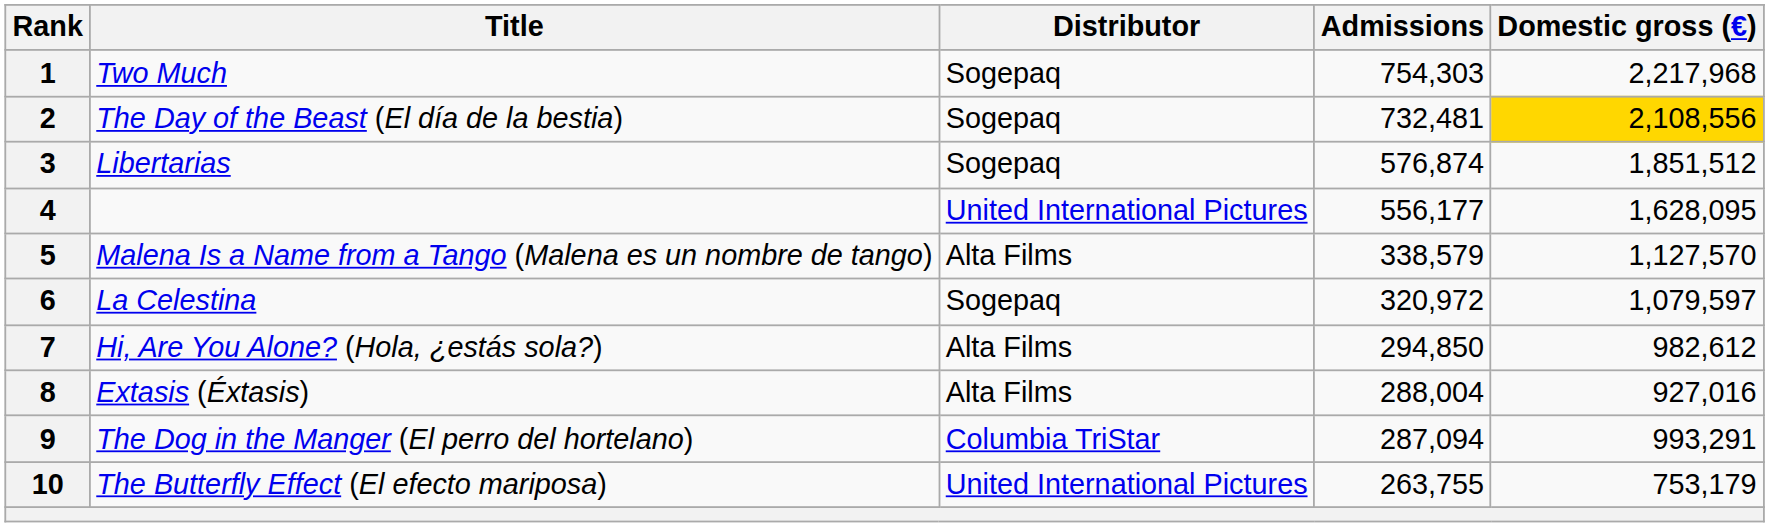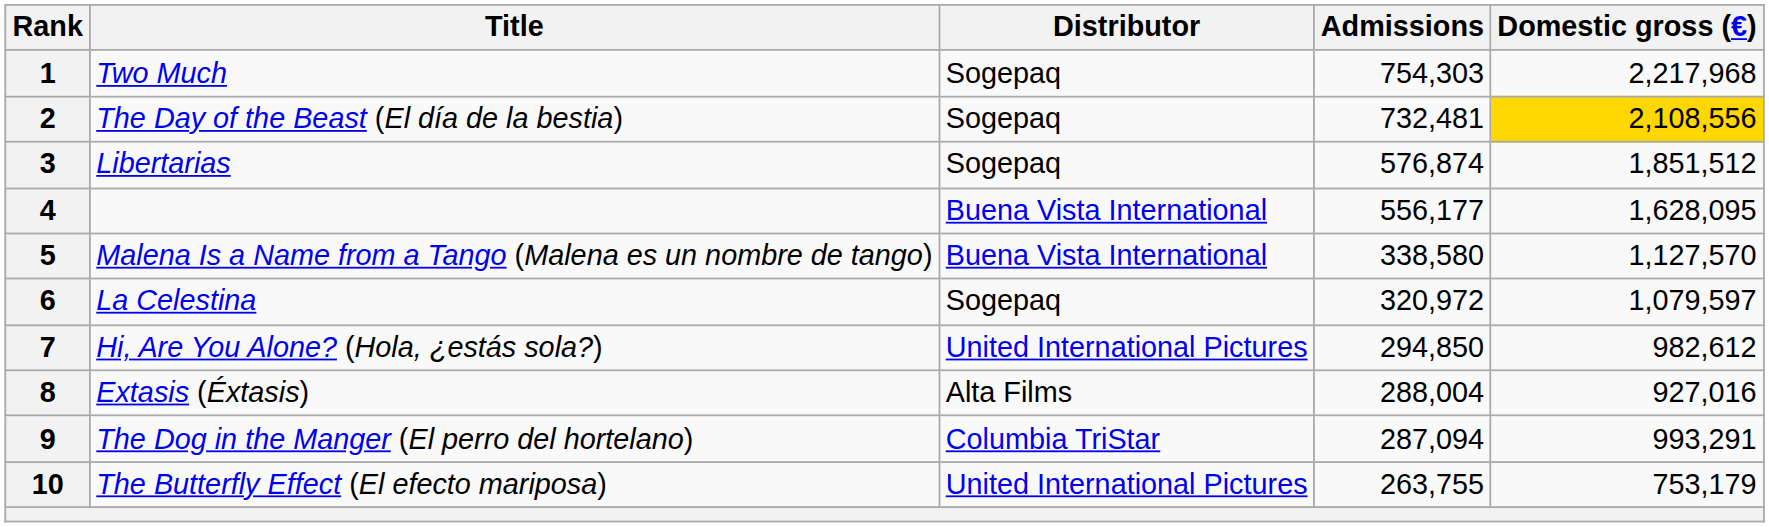4 | Distributor: United International Pictures -> Buena Vista International
5 | Distributor: Alta Films -> Buena Vista International
5 | Admissions: 338,579 -> 338,580
7 | Distributor: Alta Films -> United International Pictures
